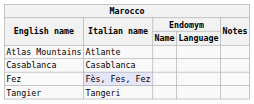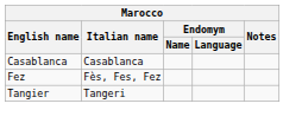- row: Atlas Mountains | Atlante
Fez | Italian name: lavender background -> no background
